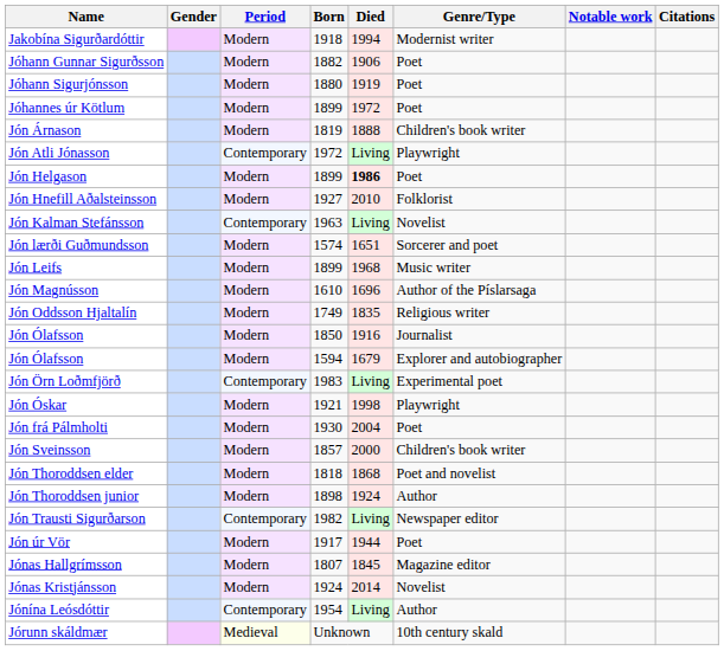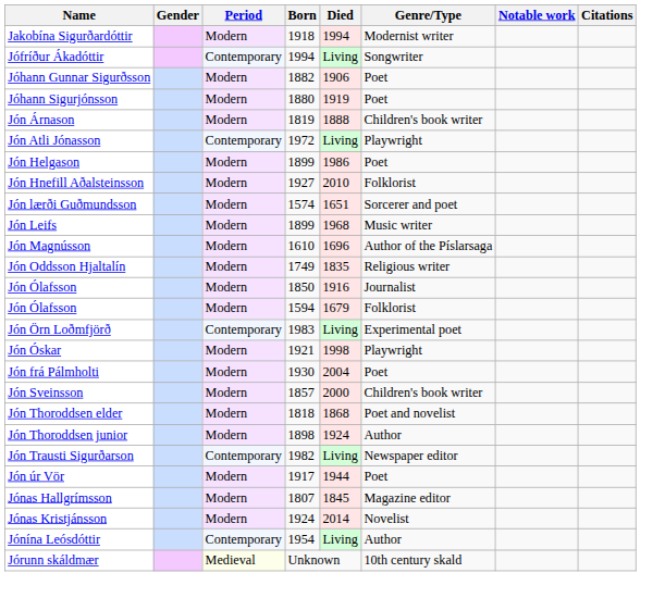+ row: Jófríður Ákadóttir | Contemporary | 1994 | Living | Songwriter
- row: Jóhannes úr Kötlum | Modern | 1899 | 1972 | Poet
Jón Helgason | Died: bold -> normal
- row: Jón Kalman Stefánsson | Contemporary | 1963 | Living | Novelist
Jón Ólafsson / 1594 | Genre/Type: Explorer and autobiographer -> Folklorist
